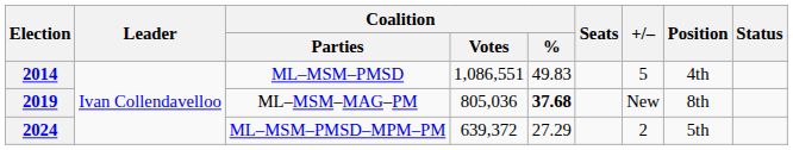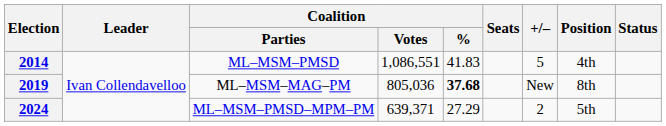2014 | Coalition / %: 49.83 -> 41.83
2024 | Coalition / Votes: 639,372 -> 639,371
